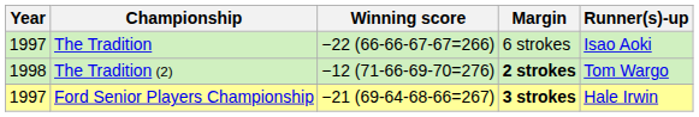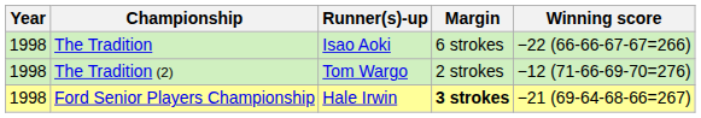columns swapped: Winning score <-> Runner(s)-up
The Tradition | Year: 1997 -> 1998
The Tradition (2) | Margin: bold -> normal
Ford Senior Players Championship | Year: 1997 -> 1998
